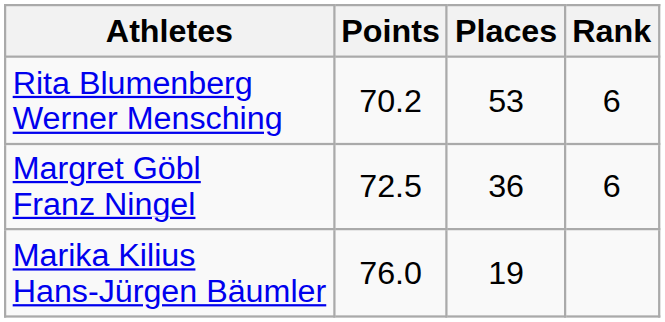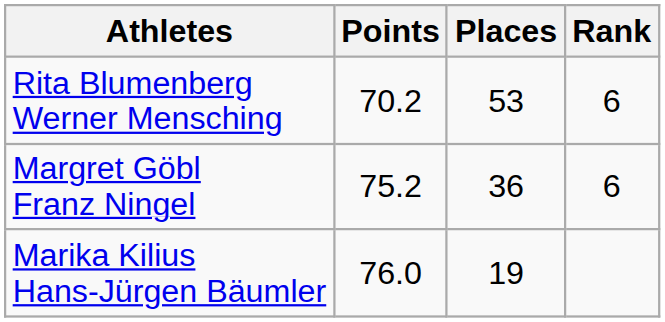Margret Göbl Franz Ningel | Points: 72.5 -> 75.2
